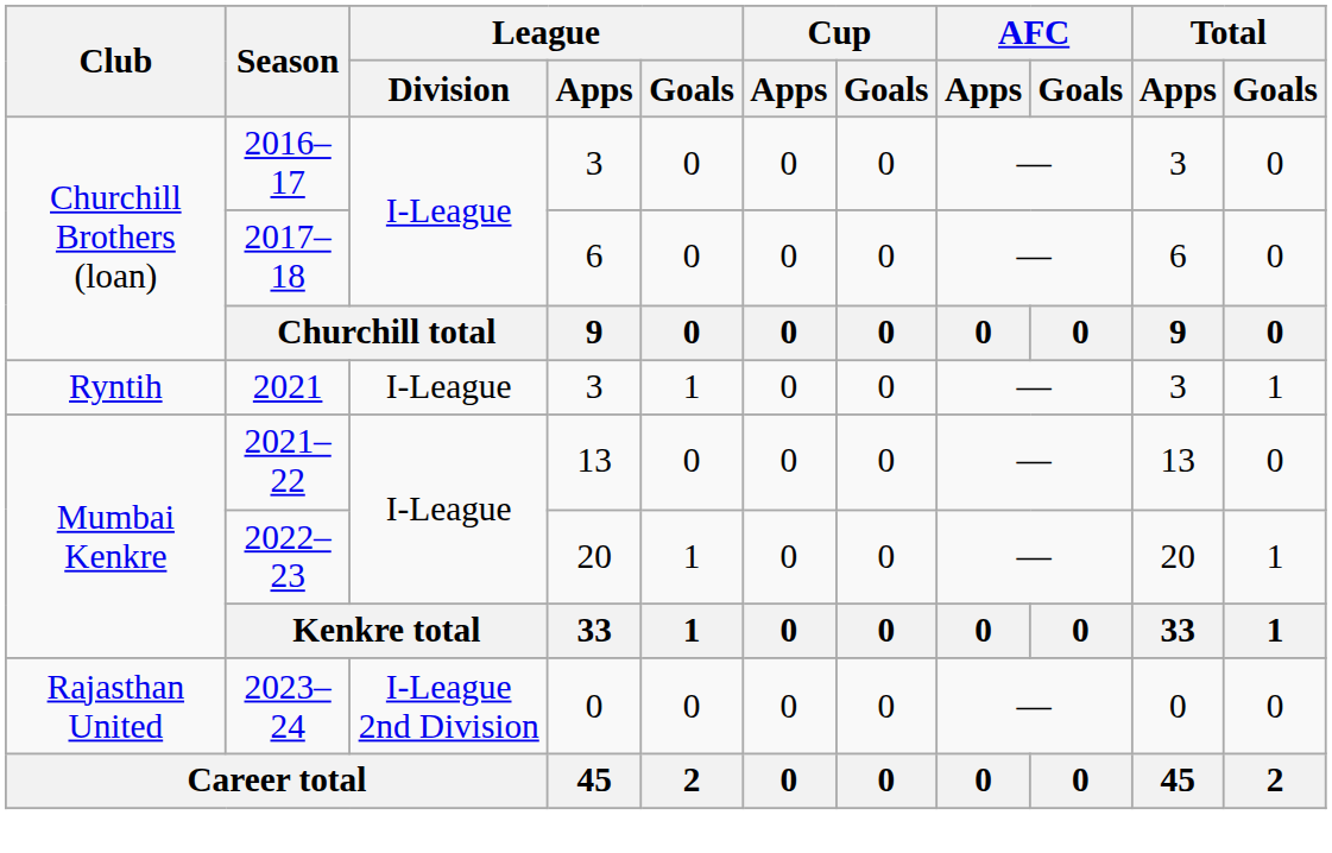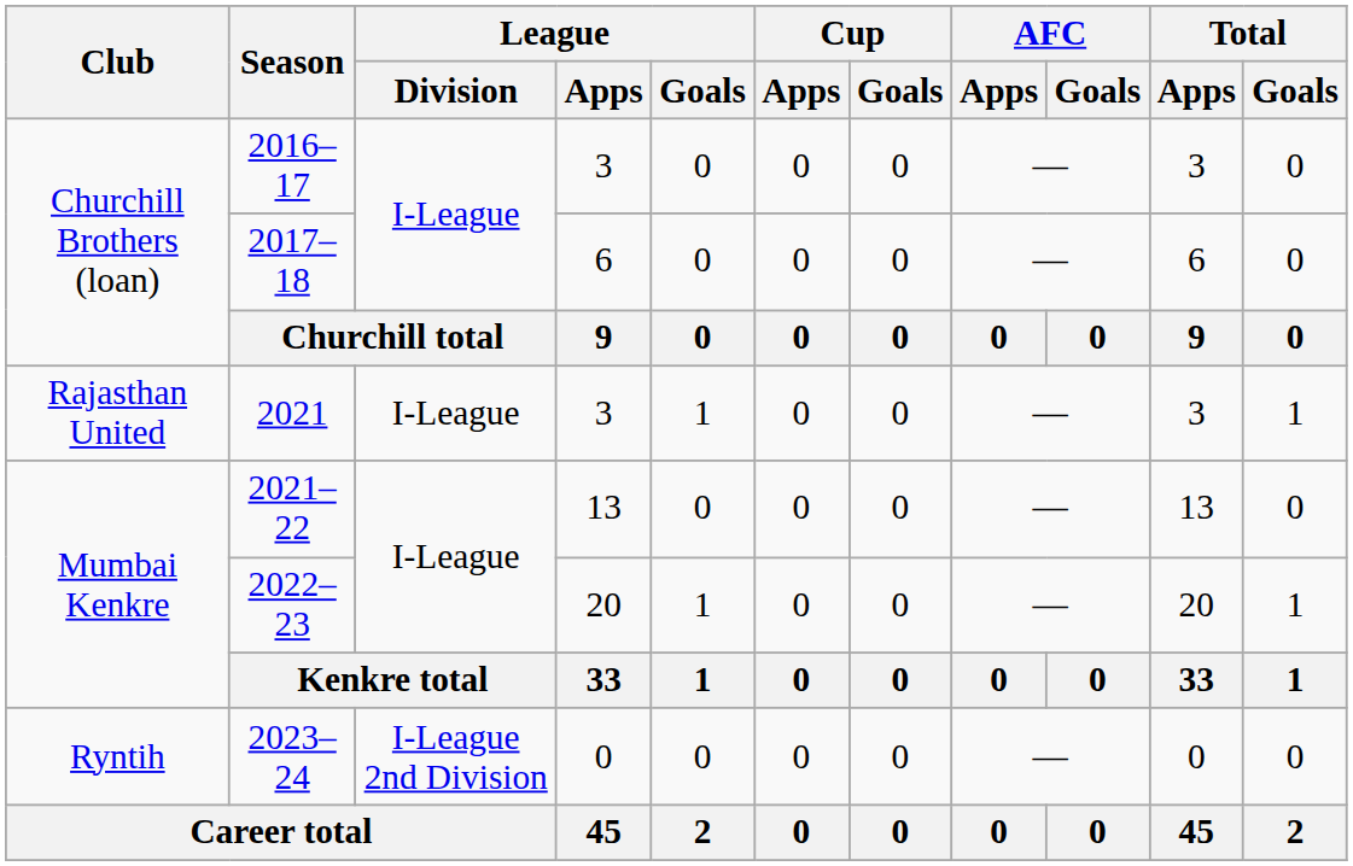2021 | Club: Ryntih -> Rajasthan United
2023–24 | Club: Rajasthan United -> Ryntih
